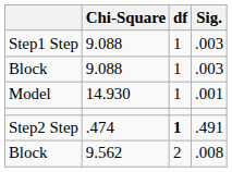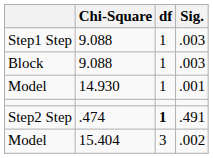- row: Block | 9.562 | 2 | .008
+ row: Model | 15.404 | 3 | .002
